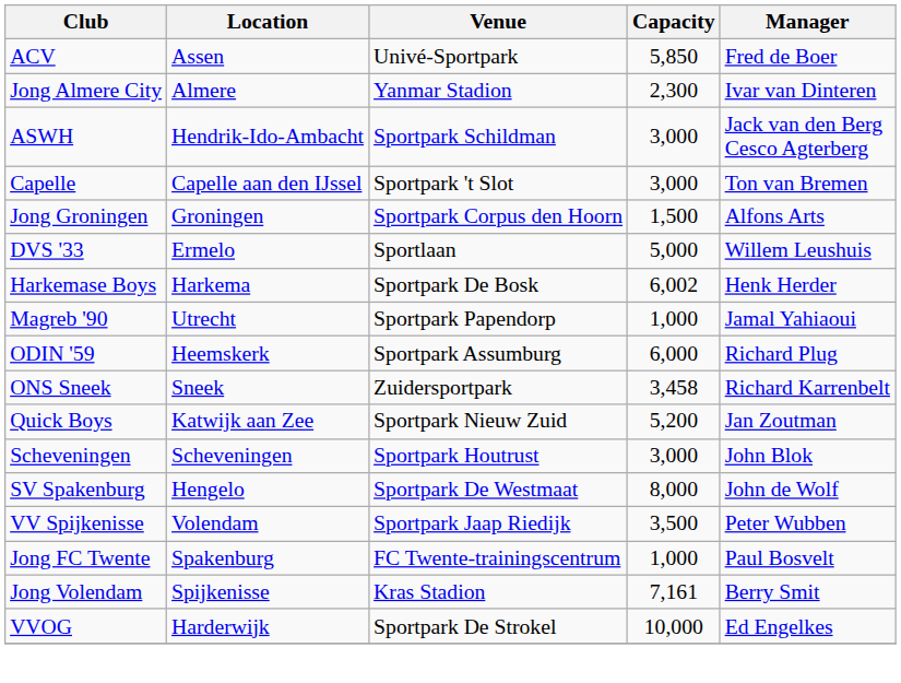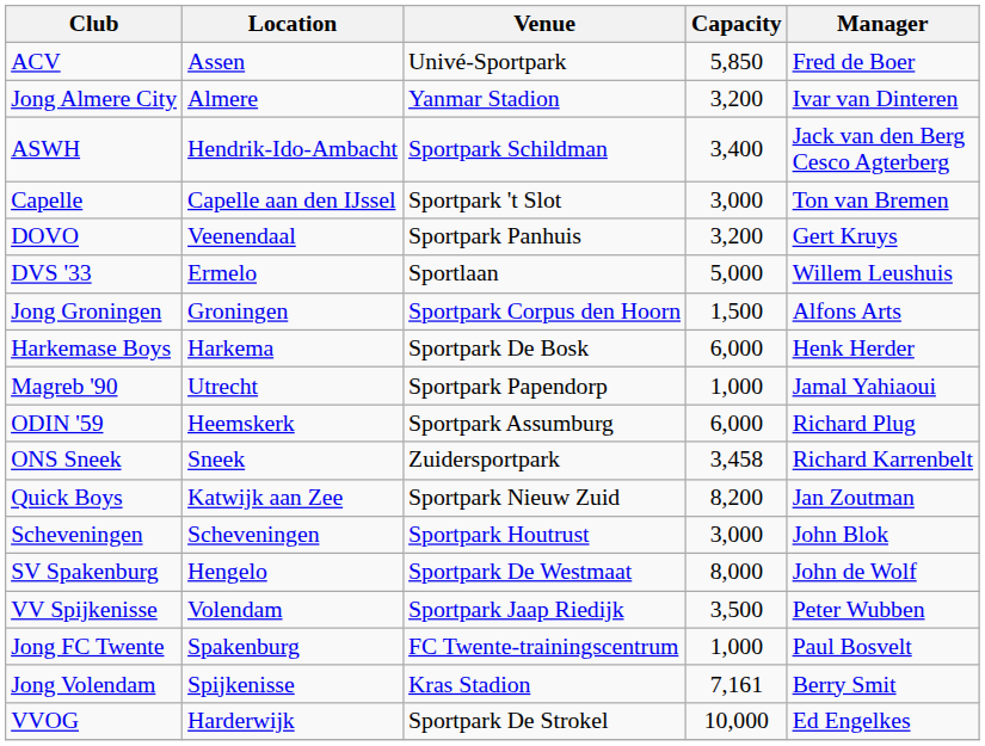Jong Almere City | Capacity: 2,300 -> 3,200
ASWH | Capacity: 3,000 -> 3,400
+ row: DOVO | Veenendaal | Sportpark Panhuis | 3,200 | Gert Kruys
rows swapped: DVS '33 <-> Jong Groningen
Harkemase Boys | Capacity: 6,002 -> 6,000
Quick Boys | Capacity: 5,200 -> 8,200
